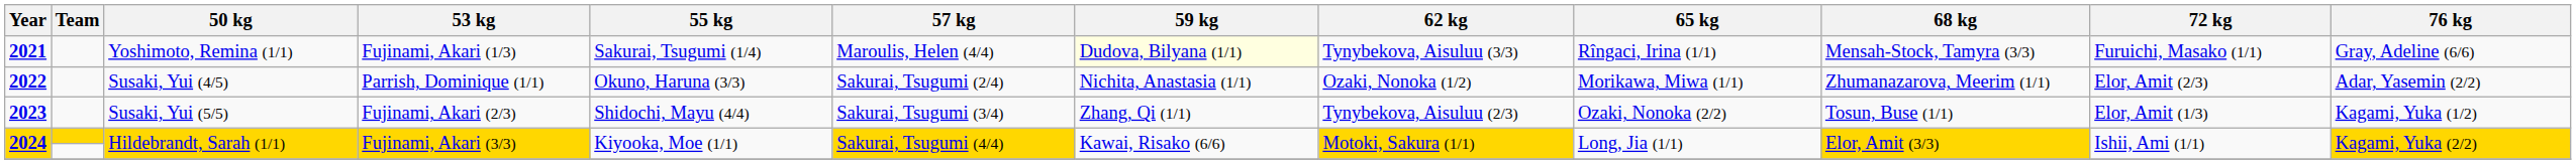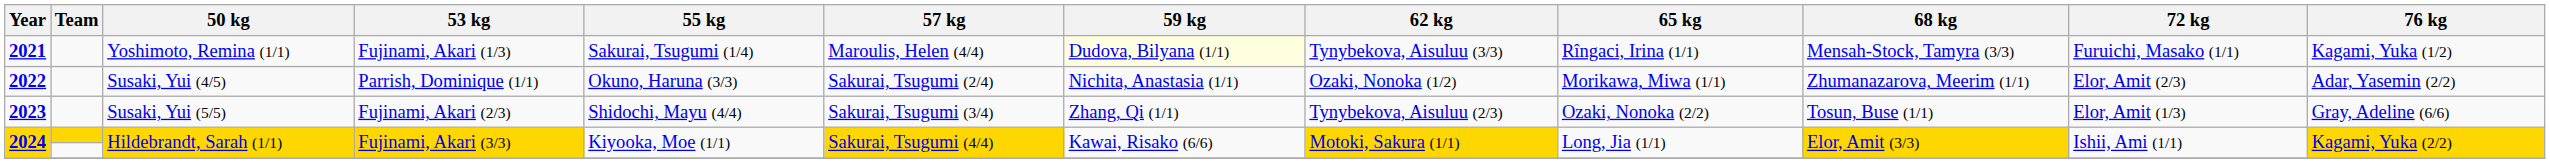2021 | 76 kg: Gray, Adeline (6/6) -> Kagami, Yuka (1/2)
2023 | 76 kg: Kagami, Yuka (1/2) -> Gray, Adeline (6/6)
